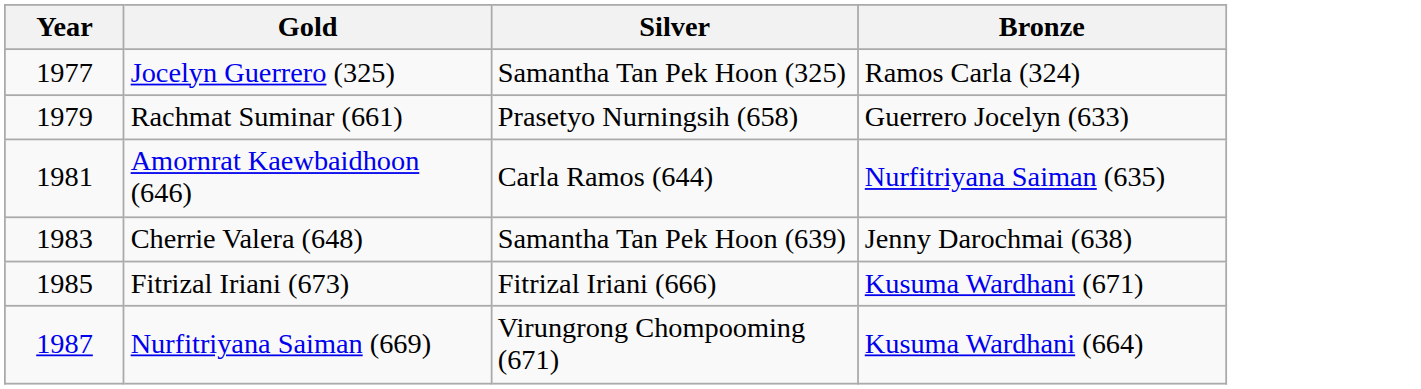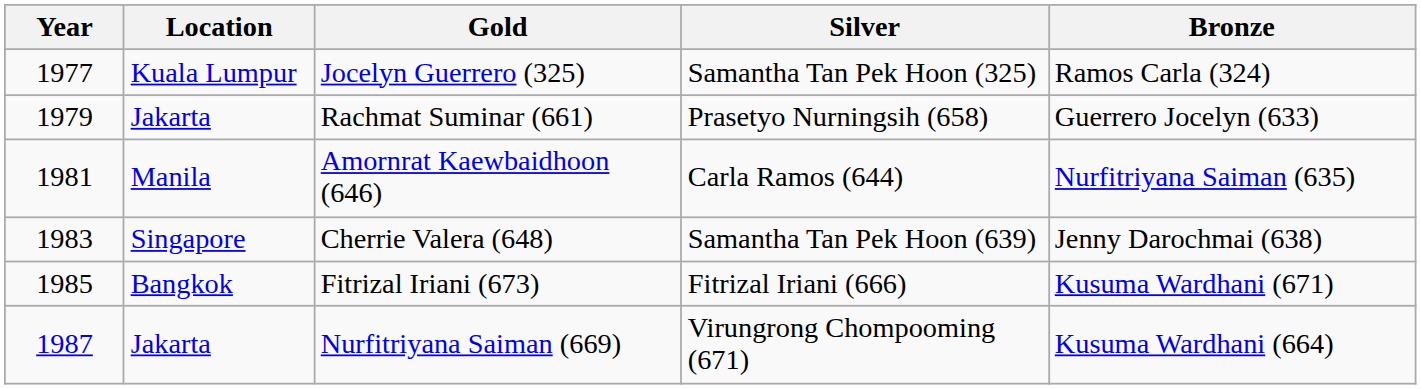+ column: Location | Kuala Lumpur | Jakarta | Manila | Singapore | Bangkok | Jakarta
